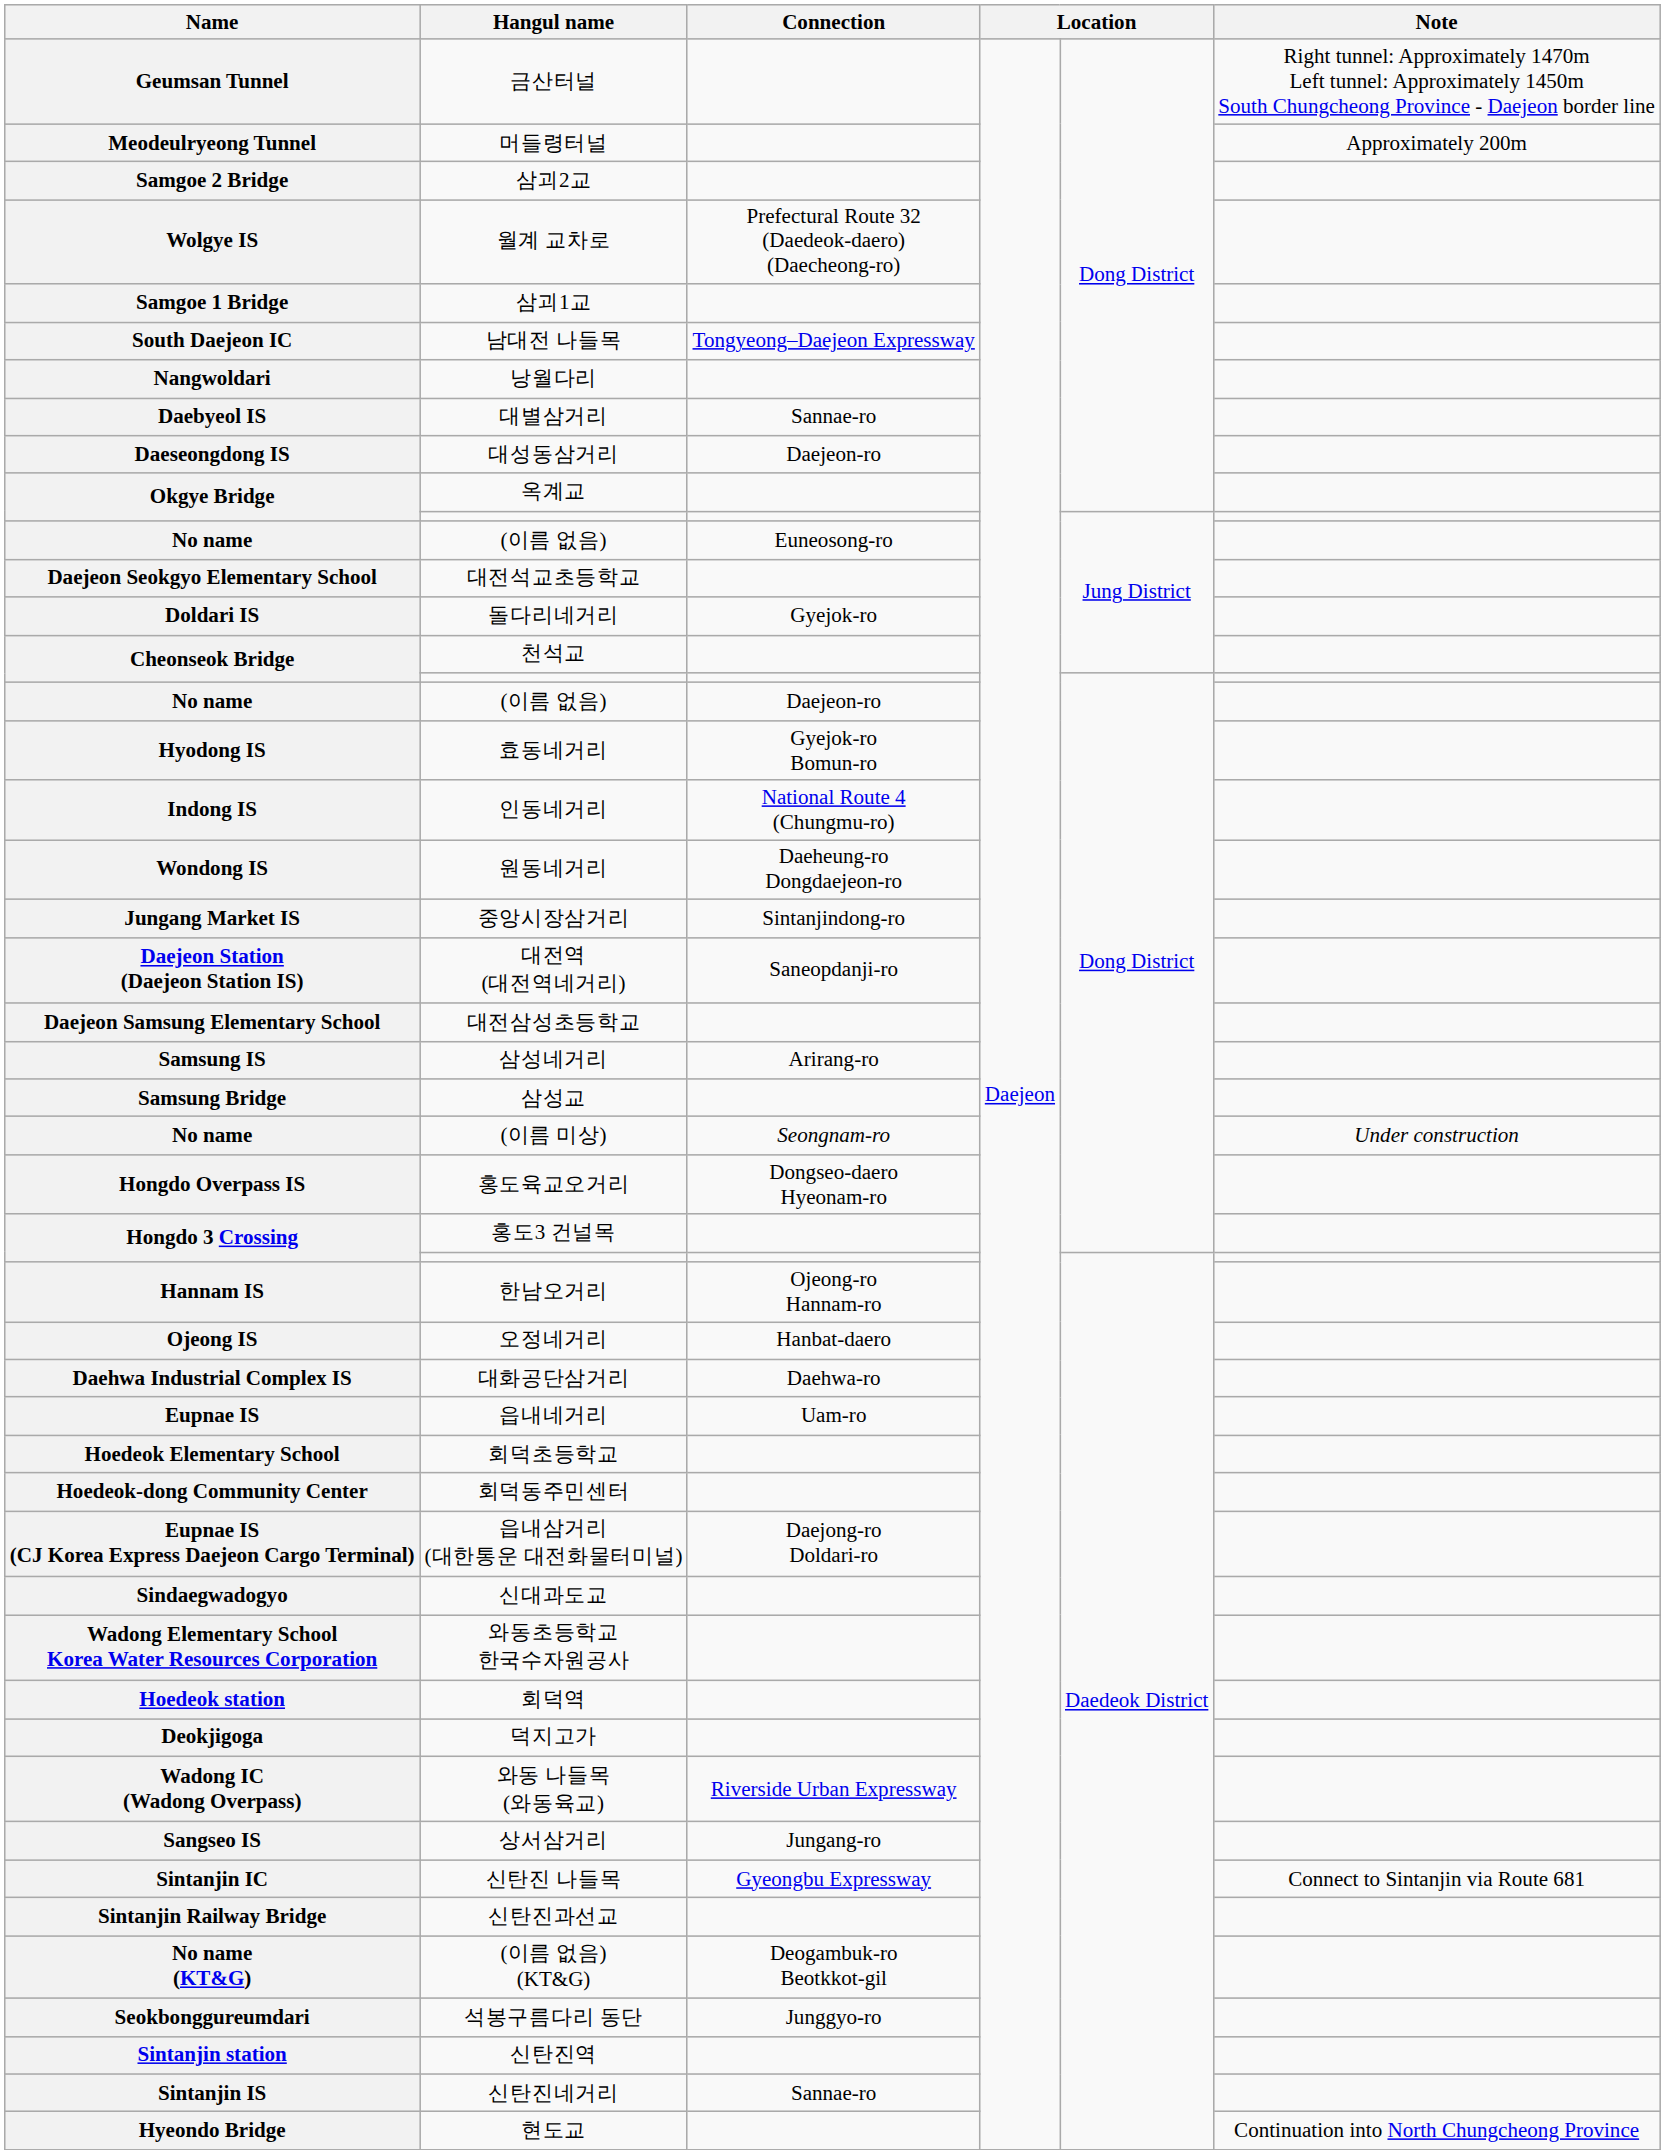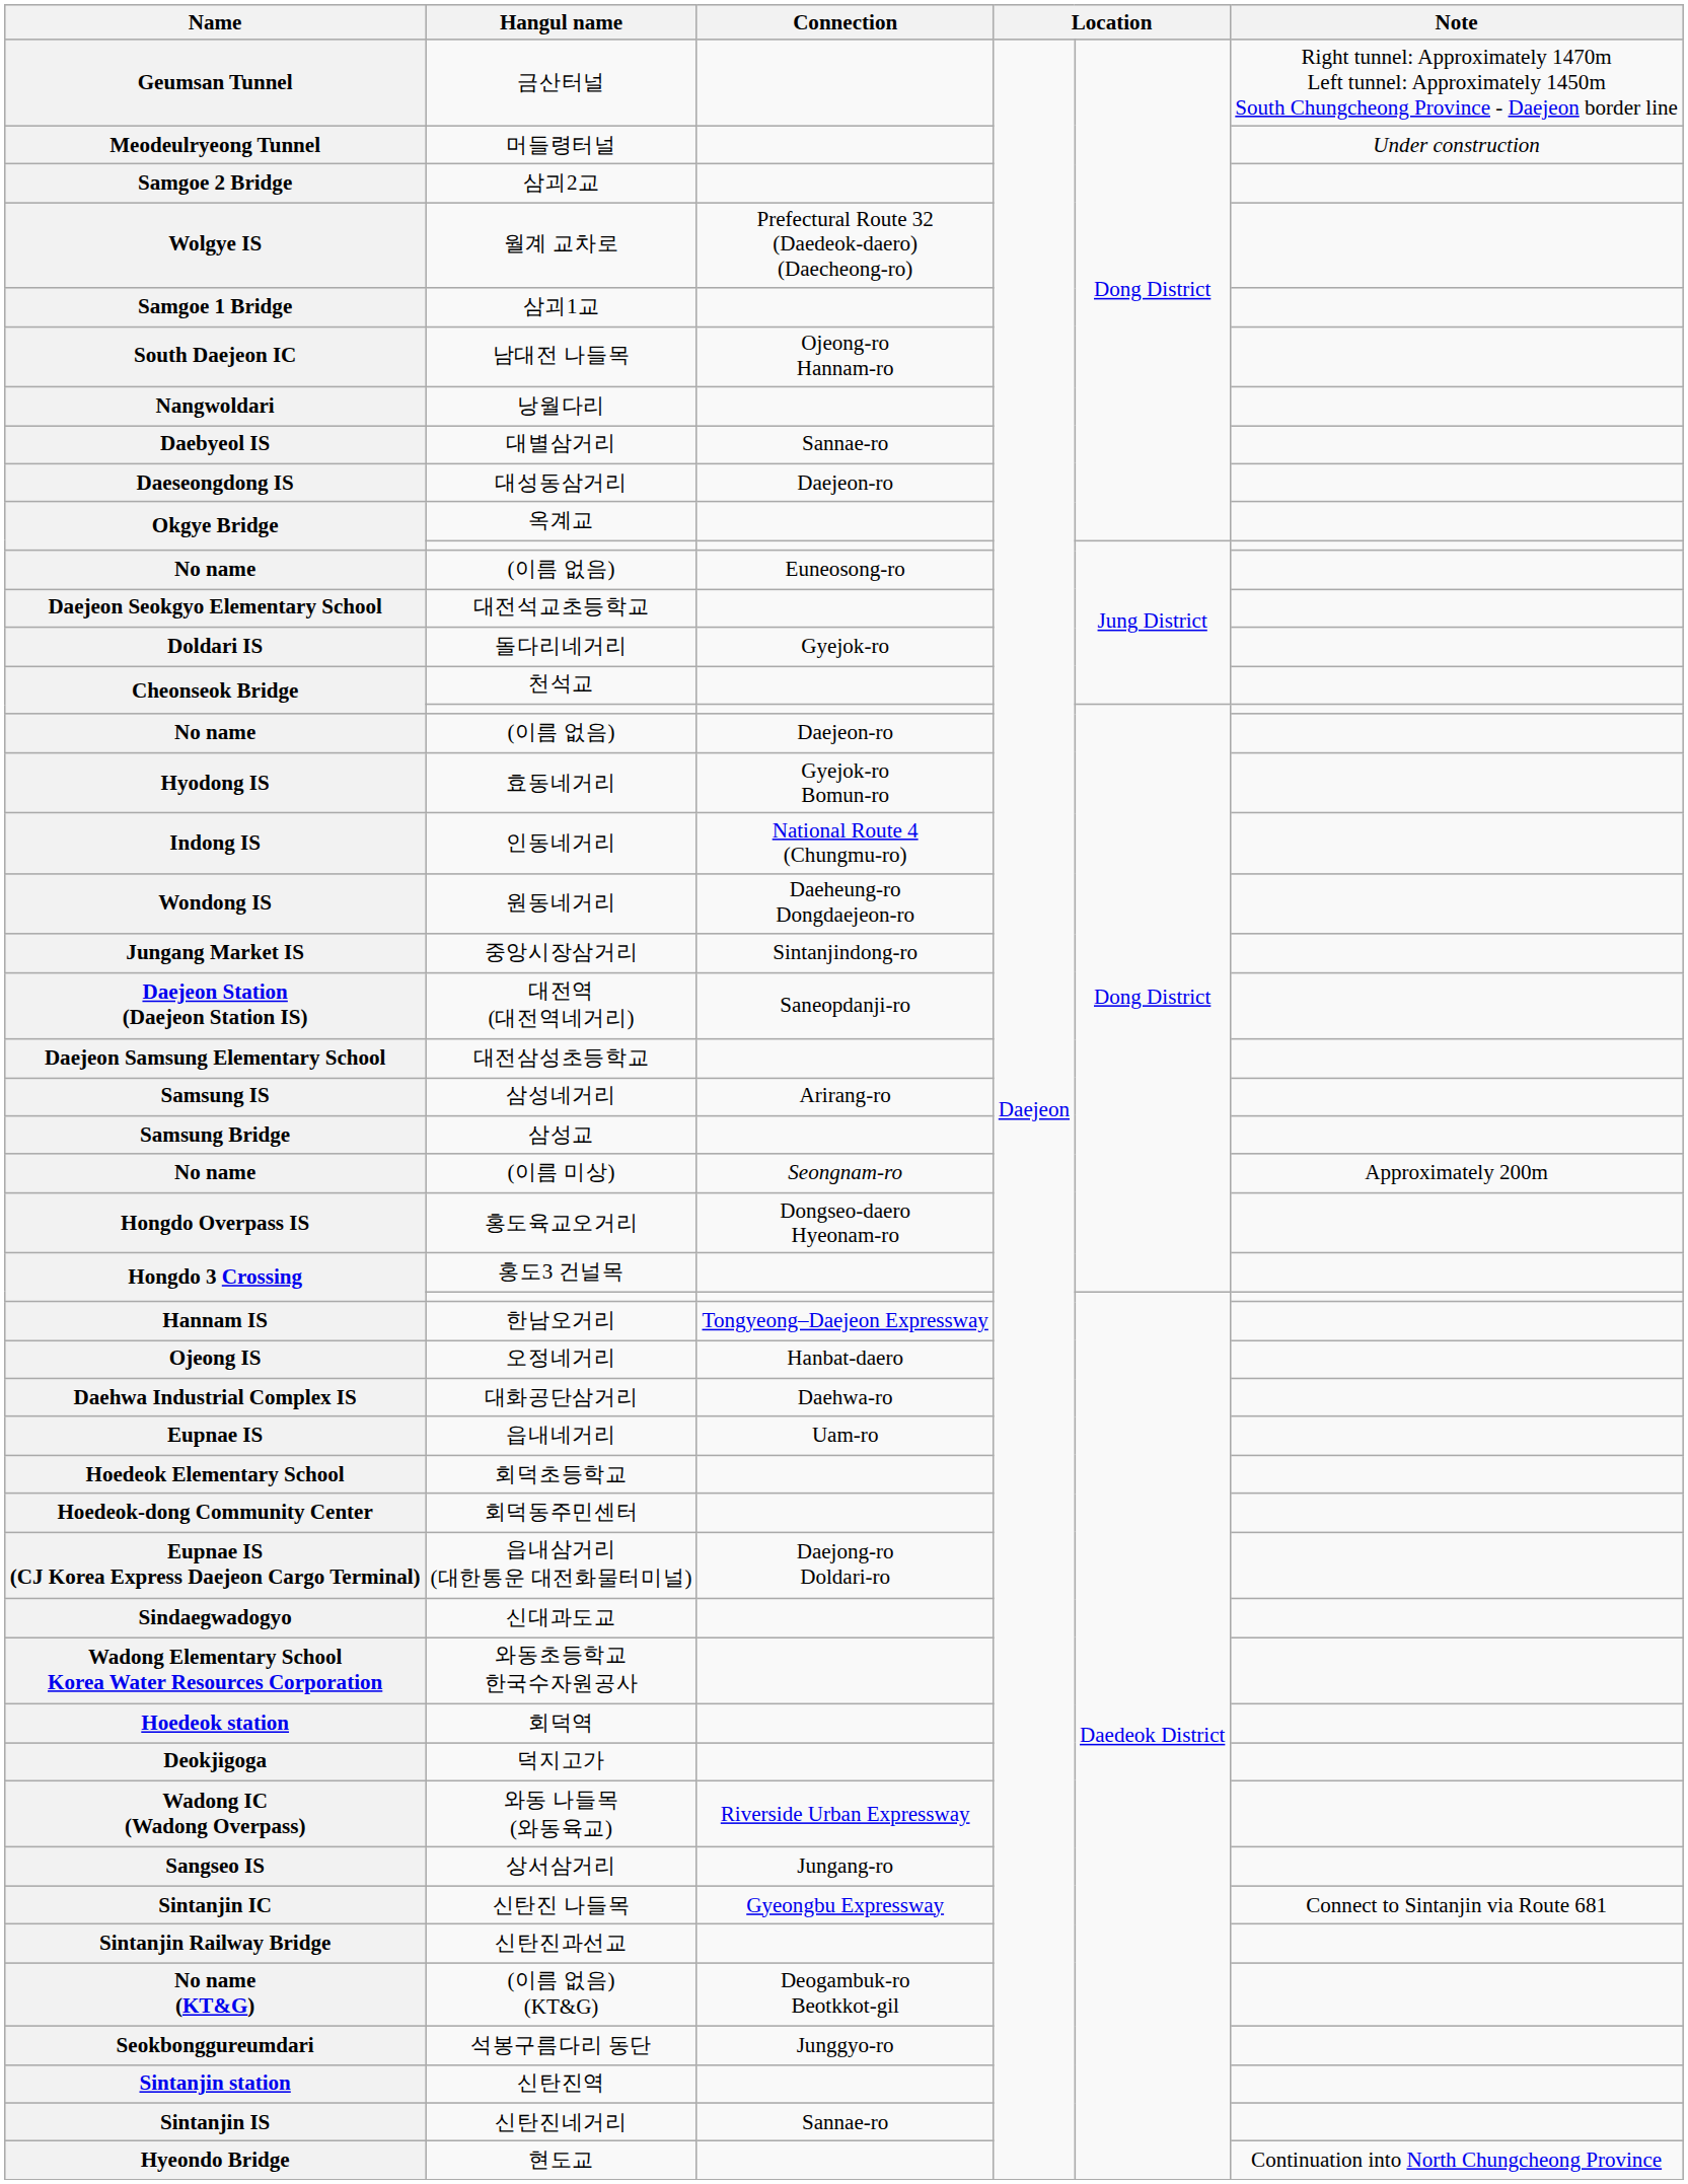머들령터널 | Note: Approximately 200m -> Under construction
남대전 나들목 | Connection: Tongyeong–Daejeon Expressway -> Ojeong-ro Hannam-ro
(이름 미상) | Note: Under construction -> Approximately 200m
한남오거리 | Connection: Ojeong-ro Hannam-ro -> Tongyeong–Daejeon Expressway
